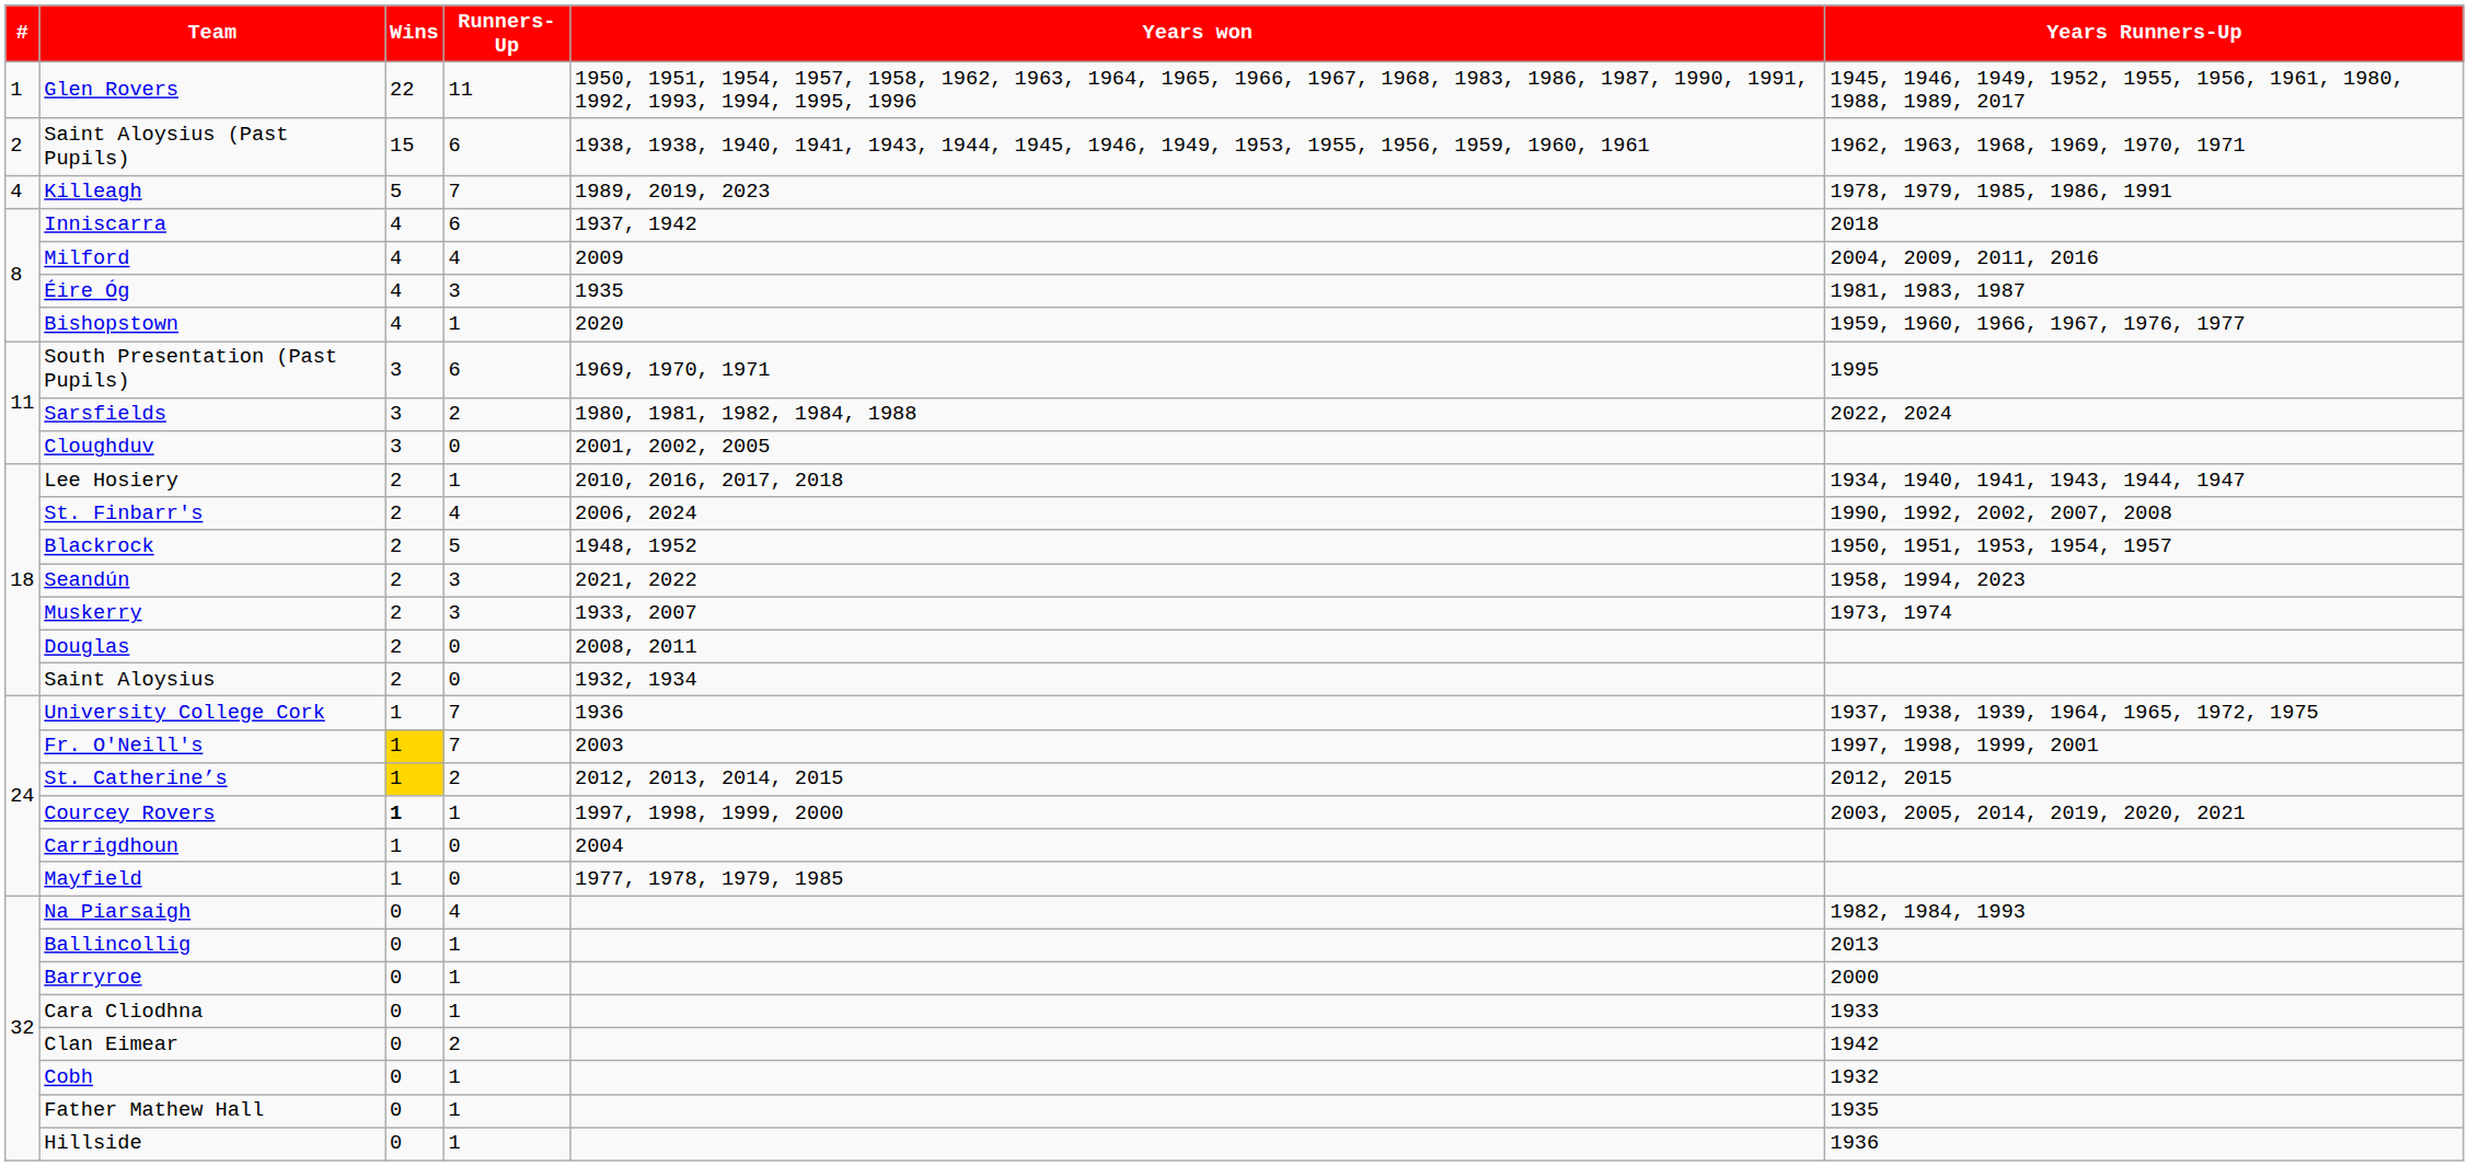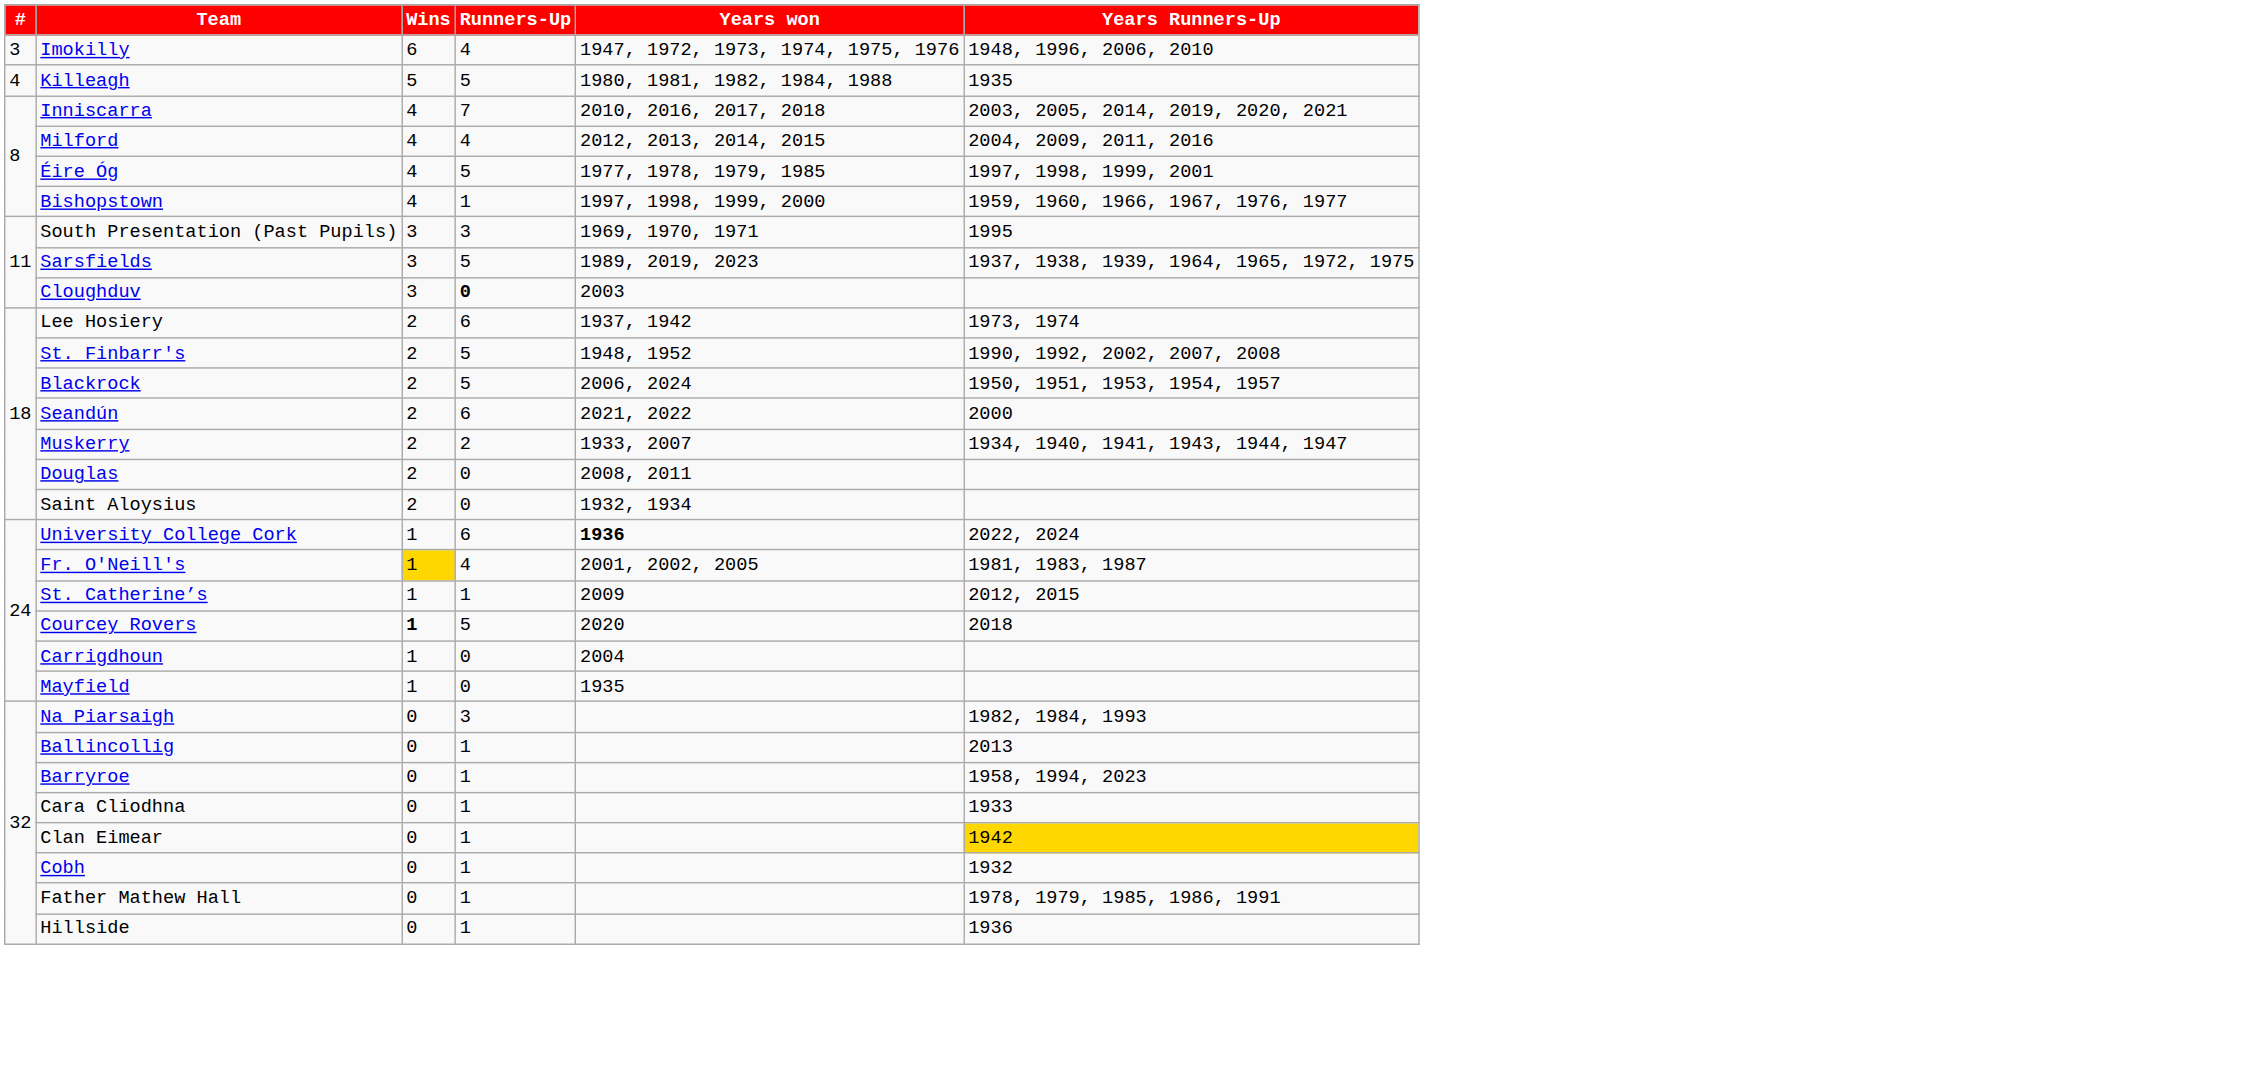- row: 1 | Glen Rovers | 22 | 11 | 1950, 1951, 1954, 1957, 1958, 1962, 1963, 1964, 1965, 1966, 1967, 1968, 1983, 1986, 1987, 1990, 1991, 1992, 1993, 1994, 1995, 1996 | 1945, 1946, 1949, 1952, 1955, 1956, 1961, 1980, 1988, 1989, 2017
- row: 2 | Saint Aloysius (Past Pupils) | 15 | 6 | 1938, 1938, 1940, 1941, 1943, 1944, 1945, 1946, 1949, 1953, 1955, 1956, 1959, 1960, 1961 | 1962, 1963, 1968, 1969, 1970, 1971
+ row: 3 | Imokilly | 6 | 4 | 1947, 1972, 1973, 1974, 1975, 1976 | 1948, 1996, 2006, 2010
Killeagh | Runners-Up: 7 -> 5
Killeagh | Years won: 1989, 2019, 2023 -> 1980, 1981, 1982, 1984, 1988
Killeagh | Years Runners-Up: 1978, 1979, 1985, 1986, 1991 -> 1935
Inniscarra | Runners-Up: 6 -> 7
Inniscarra | Years won: 1937, 1942 -> 2010, 2016, 2017, 2018
Inniscarra | Years Runners-Up: 2018 -> 2003, 2005, 2014, 2019, 2020, 2021
Milford | Years won: 2009 -> 2012, 2013, 2014, 2015
Éire Óg | Runners-Up: 3 -> 5
Éire Óg | Years won: 1935 -> 1977, 1978, 1979, 1985
Éire Óg | Years Runners-Up: 1981, 1983, 1987 -> 1997, 1998, 1999, 2001
Bishopstown | Years won: 2020 -> 1997, 1998, 1999, 2000
South Presentation (Past Pupils) | Runners-Up: 6 -> 3
Sarsfields | Runners-Up: 2 -> 5
Sarsfields | Years won: 1980, 1981, 1982, 1984, 1988 -> 1989, 2019, 2023
Sarsfields | Years Runners-Up: 2022, 2024 -> 1937, 1938, 1939, 1964, 1965, 1972, 1975
Cloughduv | Runners-Up: normal -> bold
Cloughduv | Years won: 2001, 2002, 2005 -> 2003
Lee Hosiery | Runners-Up: 1 -> 6
Lee Hosiery | Years won: 2010, 2016, 2017, 2018 -> 1937, 1942
Lee Hosiery | Years Runners-Up: 1934, 1940, 1941, 1943, 1944, 1947 -> 1973, 1974
St. Finbarr's | Runners-Up: 4 -> 5
St. Finbarr's | Years won: 2006, 2024 -> 1948, 1952
Blackrock | Years won: 1948, 1952 -> 2006, 2024
Seandún | Runners-Up: 3 -> 6
Seandún | Years Runners-Up: 1958, 1994, 2023 -> 2000
Muskerry | Runners-Up: 3 -> 2
Muskerry | Years Runners-Up: 1973, 1974 -> 1934, 1940, 1941, 1943, 1944, 1947
University College Cork | Runners-Up: 7 -> 6
University College Cork | Years won: normal -> bold
University College Cork | Years Runners-Up: 1937, 1938, 1939, 1964, 1965, 1972, 1975 -> 2022, 2024
Fr. O'Neill's | Runners-Up: 7 -> 4
Fr. O'Neill's | Years won: 2003 -> 2001, 2002, 2005
Fr. O'Neill's | Years Runners-Up: 1997, 1998, 1999, 2001 -> 1981, 1983, 1987
St. Catherine’s | Wins: gold background -> no background
St. Catherine’s | Runners-Up: 2 -> 1
St. Catherine’s | Years won: 2012, 2013, 2014, 2015 -> 2009
Courcey Rovers | Runners-Up: 1 -> 5
Courcey Rovers | Years won: 1997, 1998, 1999, 2000 -> 2020
Courcey Rovers | Years Runners-Up: 2003, 2005, 2014, 2019, 2020, 2021 -> 2018
Mayfield | Years won: 1977, 1978, 1979, 1985 -> 1935
Na Piarsaigh | Runners-Up: 4 -> 3
Barryroe | Years Runners-Up: 2000 -> 1958, 1994, 2023
Clan Eimear | Runners-Up: 2 -> 1
Clan Eimear | Years Runners-Up: no background -> gold background
Father Mathew Hall | Years Runners-Up: 1935 -> 1978, 1979, 1985, 1986, 1991
